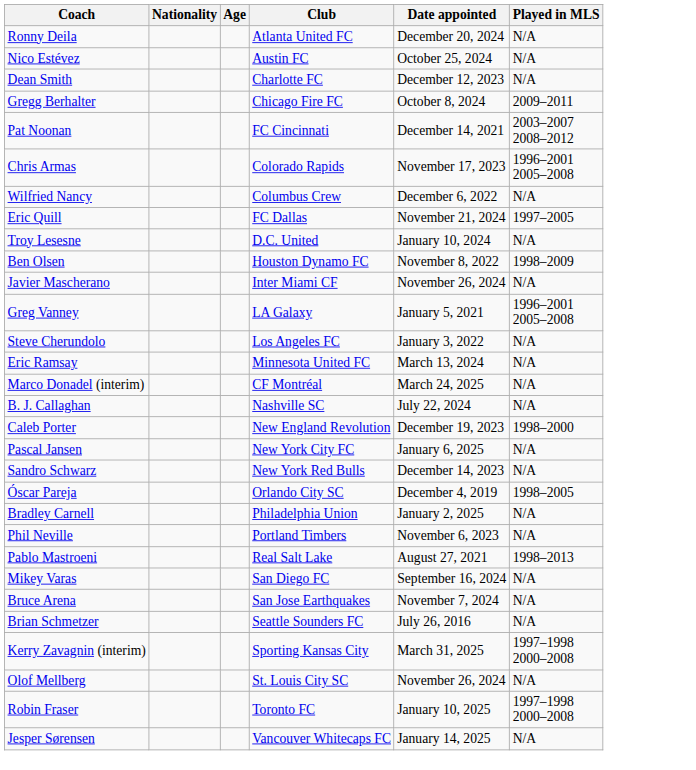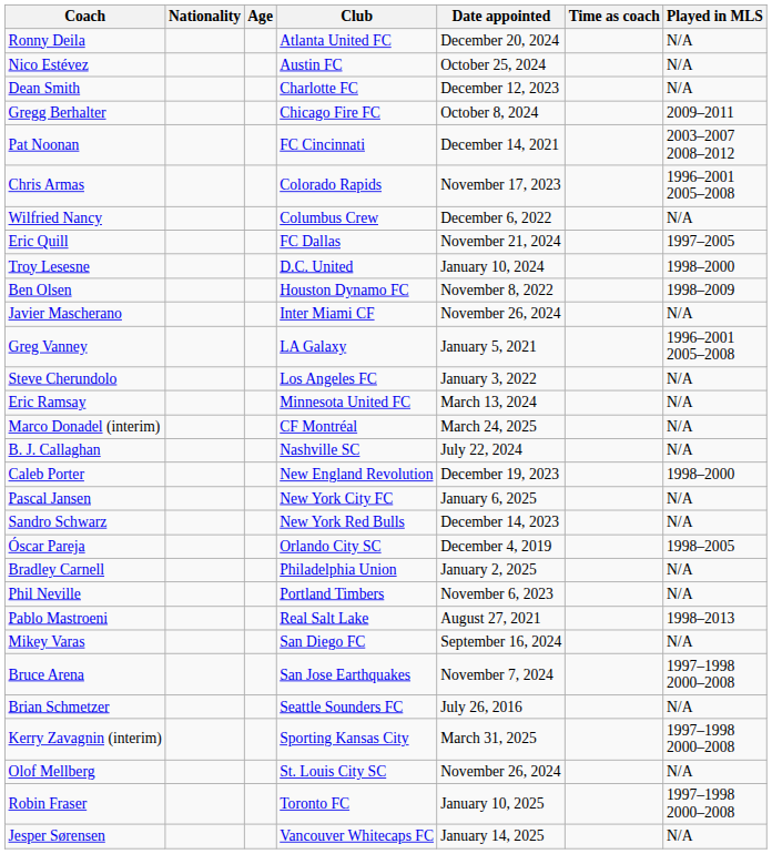+ column: Time as coach
Troy Lesesne | Played in MLS: N/A -> 1998–2000
Bruce Arena | Played in MLS: N/A -> 1997–1998 2000–2008
